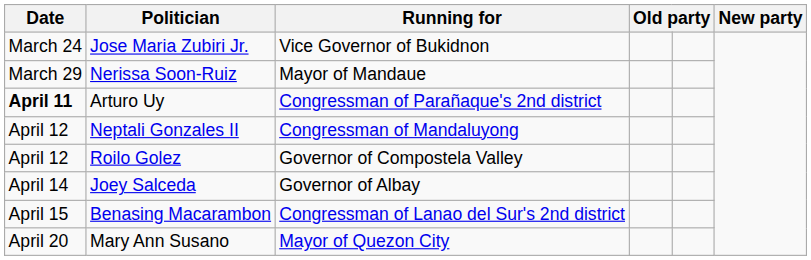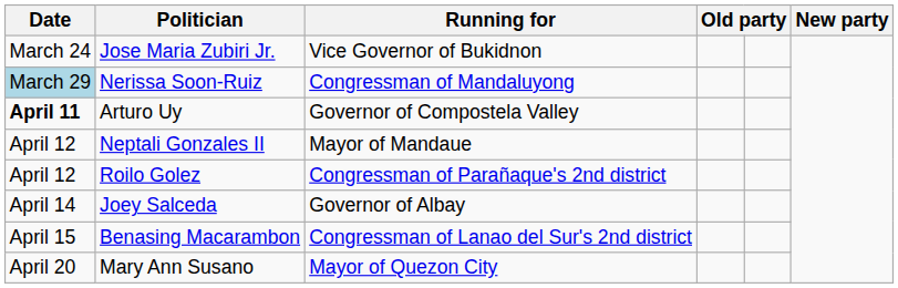Nerissa Soon-Ruiz | Date: no background -> lightblue background
Nerissa Soon-Ruiz | Running for: Mayor of Mandaue -> Congressman of Mandaluyong
Arturo Uy | Running for: Congressman of Parañaque's 2nd district -> Governor of Compostela Valley
Neptali Gonzales II | Running for: Congressman of Mandaluyong -> Mayor of Mandaue
Roilo Golez | Running for: Governor of Compostela Valley -> Congressman of Parañaque's 2nd district
